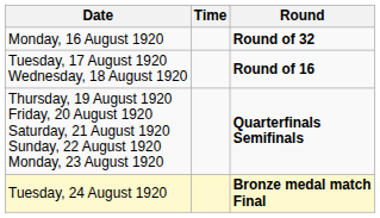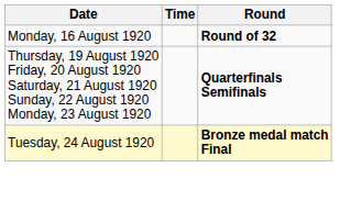- row: Tuesday, 17 August 1920 Wednesday, 18 August 1920 | Round of 16
